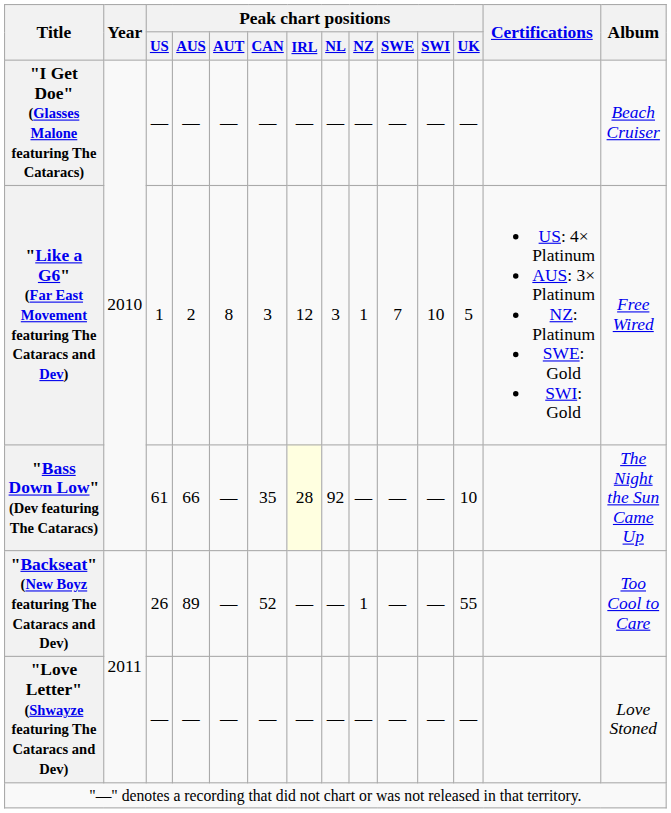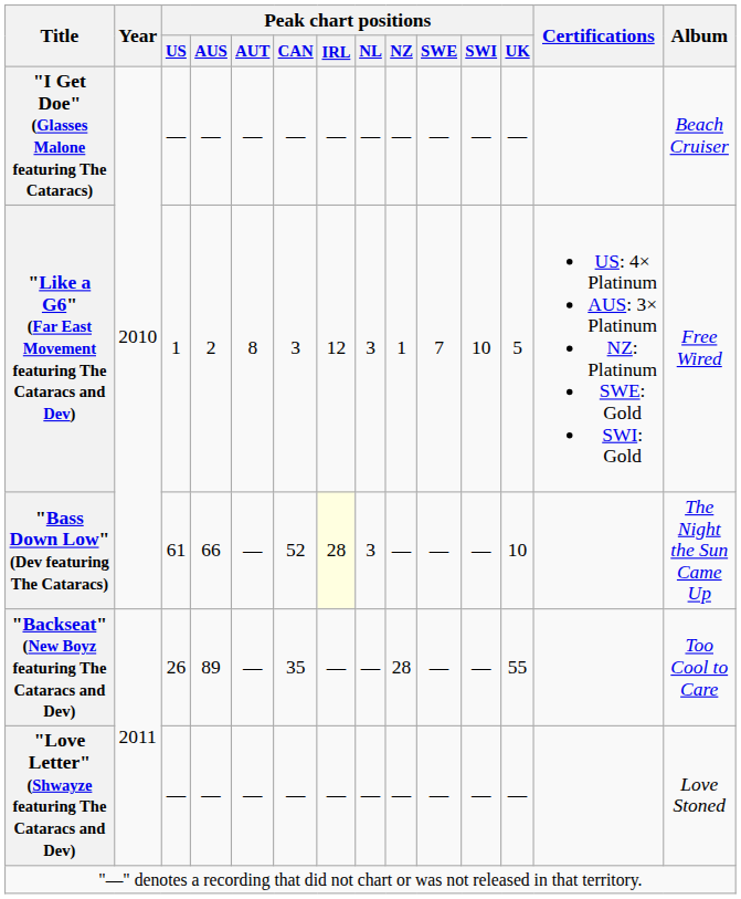"Bass Down Low" (Dev featuring The Cataracs) | Peak chart positions / CAN: 35 -> 52
"Bass Down Low" (Dev featuring The Cataracs) | Peak chart positions / NL: 92 -> 3
"Backseat" (New Boyz featuring The Cataracs and Dev) | Peak chart positions / CAN: 52 -> 35
"Backseat" (New Boyz featuring The Cataracs and Dev) | Peak chart positions / NZ: 1 -> 28
